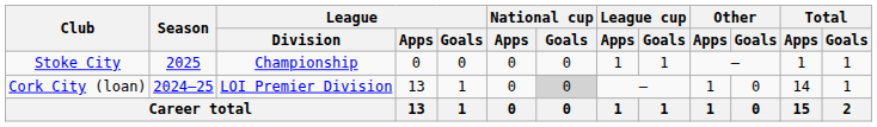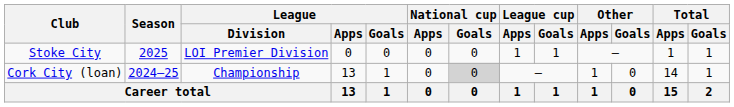Stoke City | League / Division: Championship -> LOI Premier Division
Cork City (loan) | League / Division: LOI Premier Division -> Championship
